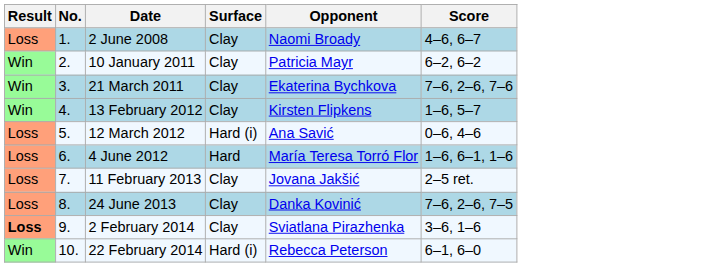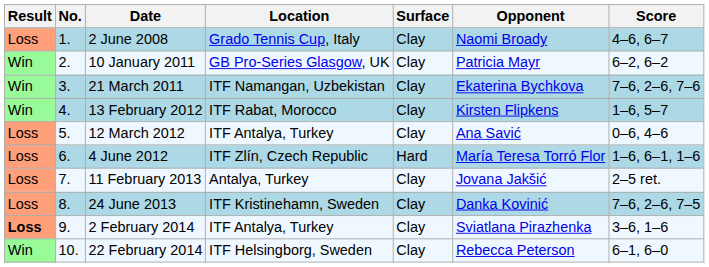+ column: Location | Grado Tennis Cup, Italy | GB Pro-Series Glasgow, UK | ITF Namangan, Uzbekistan | ITF Rabat, Morocco | ITF Antalya, Turkey | ITF Zlín, Czech Republic | Antalya, Turkey | ITF Kristinehamn, Sweden | ITF Antalya, Turkey | ITF Helsingborg, Sweden
12 March 2012 | Surface: Hard (i) -> Clay
22 February 2014 | Surface: Hard (i) -> Clay
